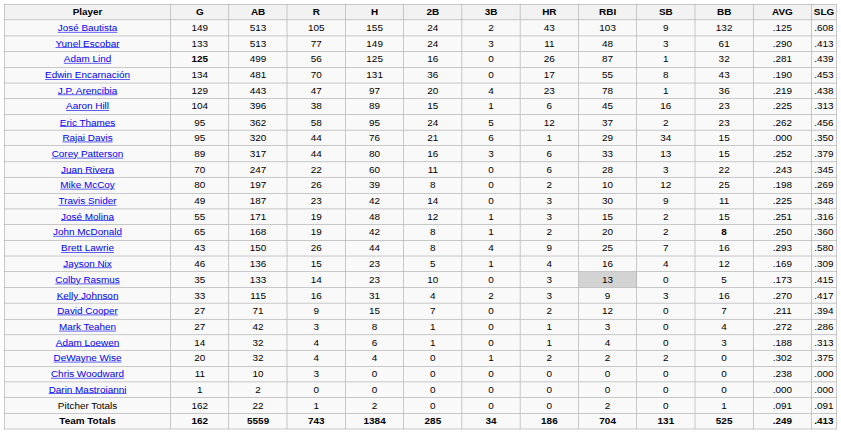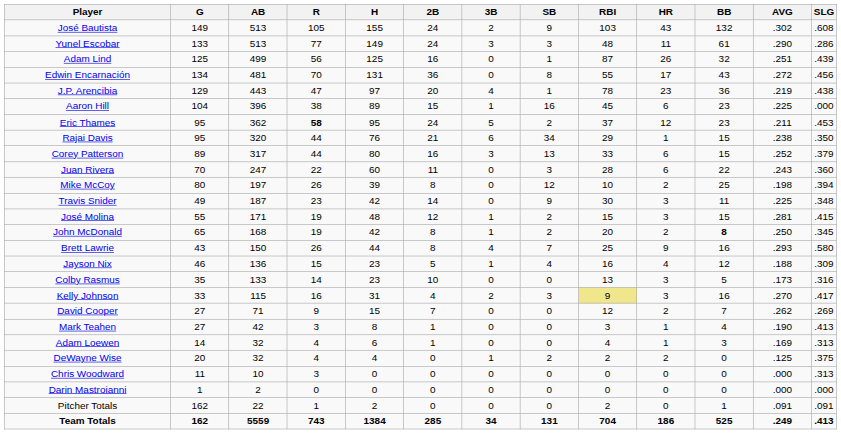columns swapped: HR <-> SB
José Bautista | AVG: .125 -> .302
Yunel Escobar | SLG: .413 -> .286
Adam Lind | G: bold -> normal
Adam Lind | AVG: .281 -> .251
Edwin Encarnación | AVG: .190 -> .272
Edwin Encarnación | SLG: .453 -> .456
Aaron Hill | SLG: .313 -> .000
Eric Thames | R: normal -> bold
Eric Thames | AVG: .262 -> .211
Eric Thames | SLG: .456 -> .453
Rajai Davis | AVG: .000 -> .238
Juan Rivera | SLG: .345 -> .360
Mike McCoy | SLG: .269 -> .394
José Molina | AVG: .251 -> .281
José Molina | SLG: .316 -> .415
John McDonald | SLG: .360 -> .345
Jayson Nix | AVG: .169 -> .188
Colby Rasmus | RBI: lightgrey background -> no background
Colby Rasmus | SLG: .415 -> .316
Kelly Johnson | RBI: no background -> khaki background
David Cooper | AVG: .211 -> .262
David Cooper | SLG: .394 -> .269
Mark Teahen | AVG: .272 -> .190
Mark Teahen | SLG: .286 -> .413
Adam Loewen | AVG: .188 -> .169
DeWayne Wise | AVG: .302 -> .125
Chris Woodward | AVG: .238 -> .000
Chris Woodward | SLG: .000 -> .313
